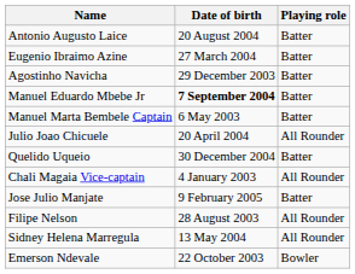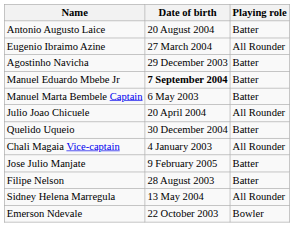Eugenio Ibraimo Azine | Playing role: Batter -> All Rounder
Filipe Nelson | Playing role: All Rounder -> Batter
